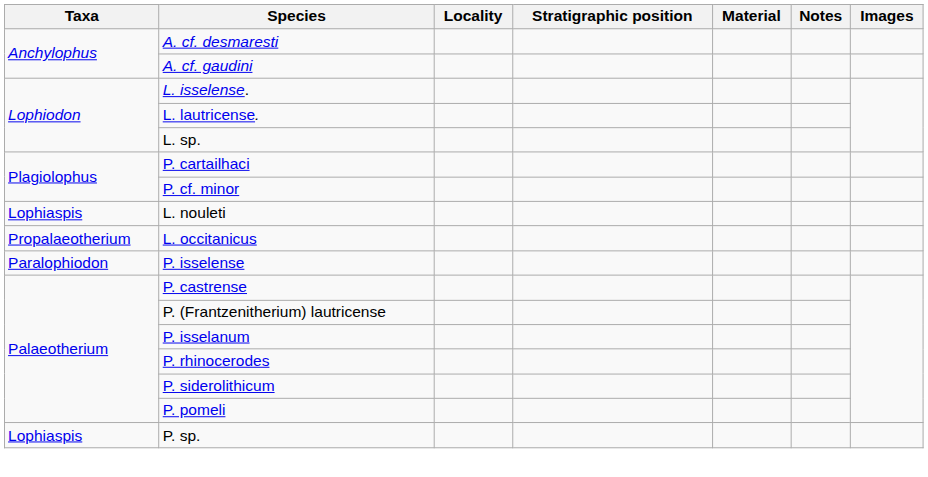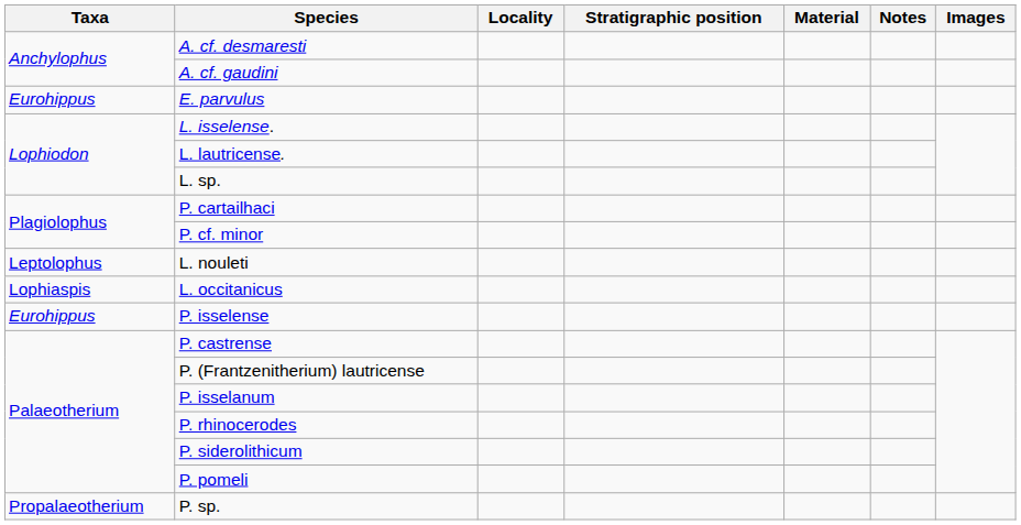+ row: Eurohippus | E. parvulus
L. nouleti | Taxa: Lophiaspis -> Leptolophus
L. occitanicus | Taxa: Propalaeotherium -> Lophiaspis
P. isselense | Taxa: Paralophiodon -> Eurohippus
P. sp. | Taxa: Lophiaspis -> Propalaeotherium
